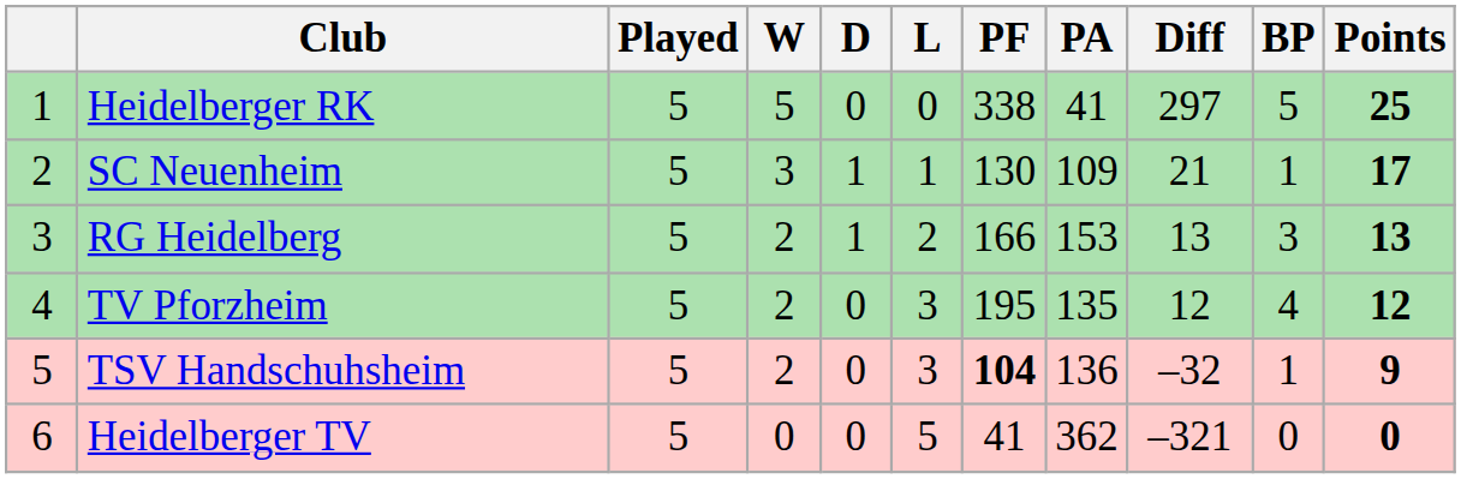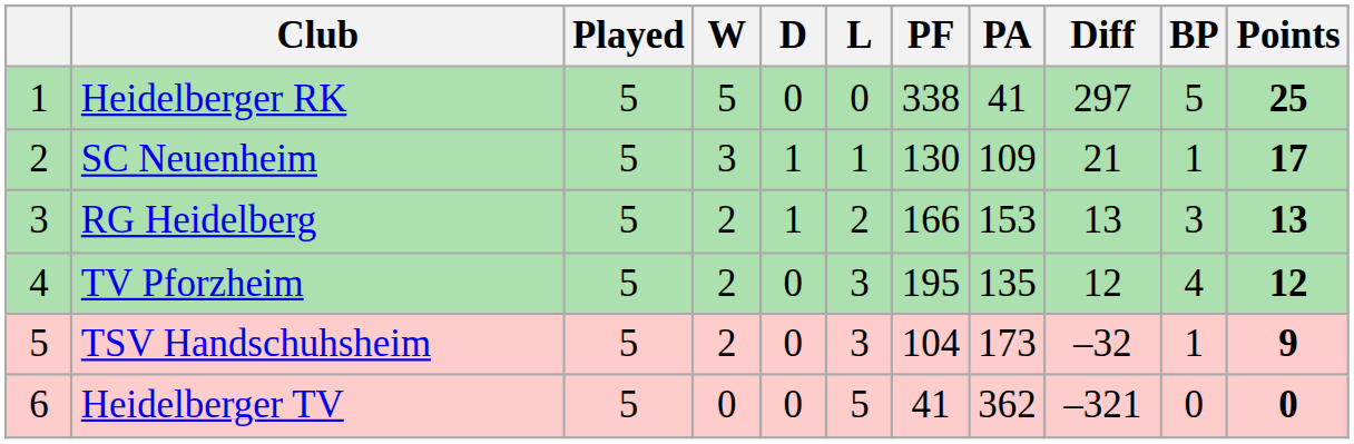TSV Handschuhsheim | PF: bold -> normal
TSV Handschuhsheim | PA: 136 -> 173
